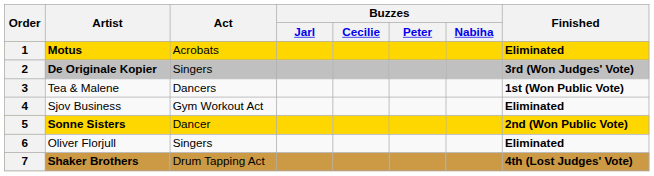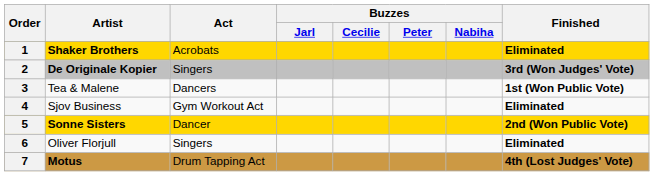1 | Artist: Motus -> Shaker Brothers
7 | Artist: Shaker Brothers -> Motus
